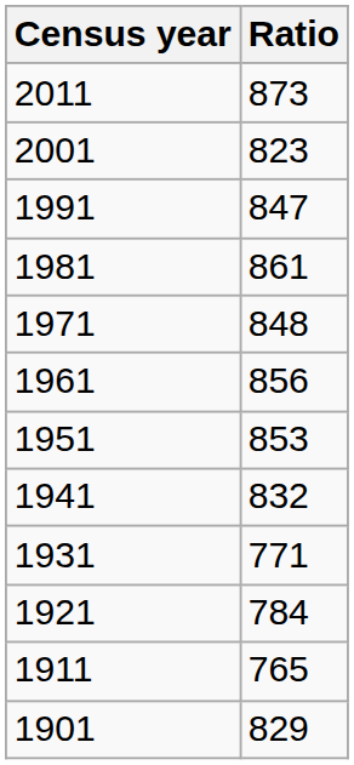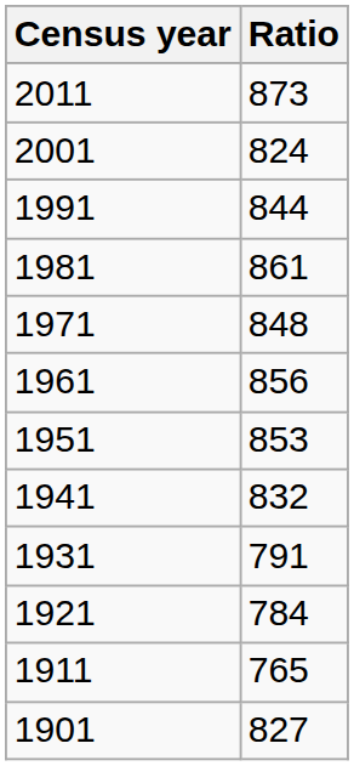2001 | Ratio: 823 -> 824
1991 | Ratio: 847 -> 844
1931 | Ratio: 771 -> 791
1901 | Ratio: 829 -> 827
